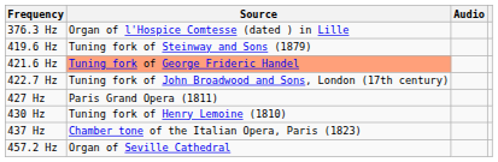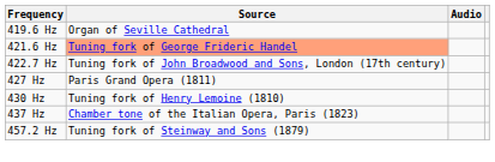- row: 376.3 Hz | Organ of l'Hospice Comtesse (dated ) in Lille
419.6 Hz | Source: Tuning fork of Steinway and Sons (1879) -> Organ of Seville Cathedral
457.2 Hz | Source: Organ of Seville Cathedral -> Tuning fork of Steinway and Sons (1879)
